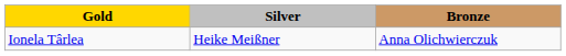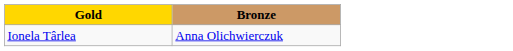- column: Silver | Heike Meißner
